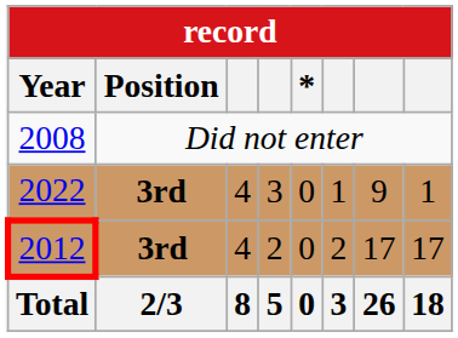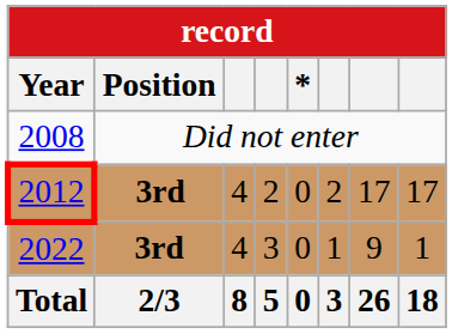rows swapped: 2012 <-> 2022
